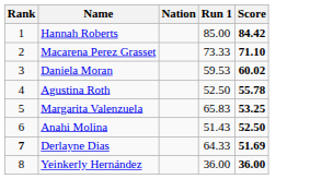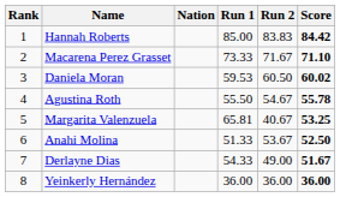+ column: Run 2 | 83.83 | 71.67 | 60.50 | 54.67 | 40.67 | 53.67 | 49.00 | 36.00
Agustina Roth | Run 1: 52.50 -> 55.50
Margarita Valenzuela | Run 1: 65.83 -> 65.81
Anahi Molina | Run 1: 51.43 -> 51.33
Derlayne Dias | Rank: bold -> normal
Derlayne Dias | Run 1: 64.33 -> 54.33
Derlayne Dias | Score: 51.69 -> 51.67
